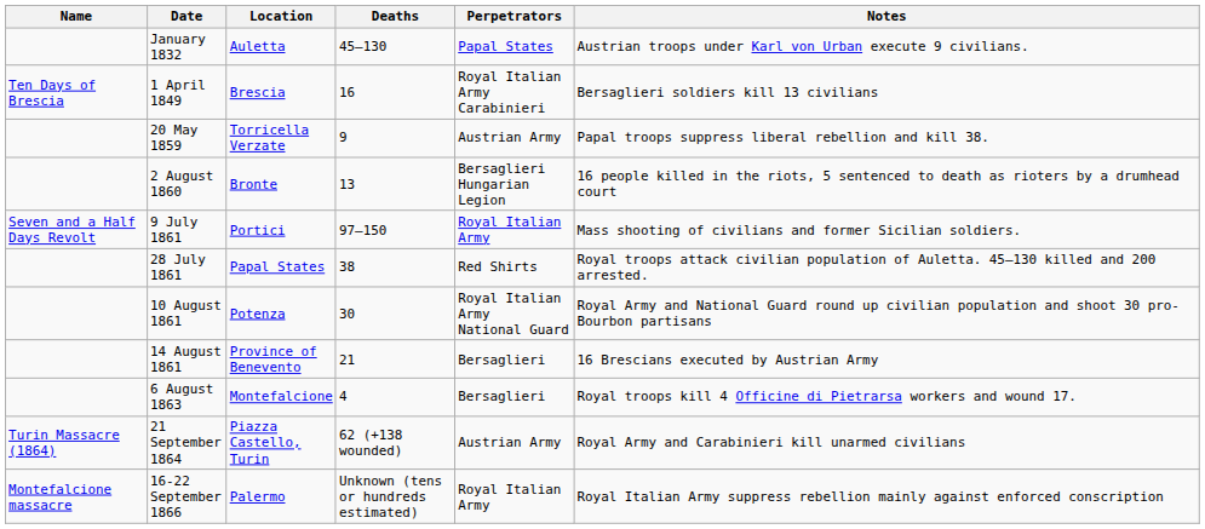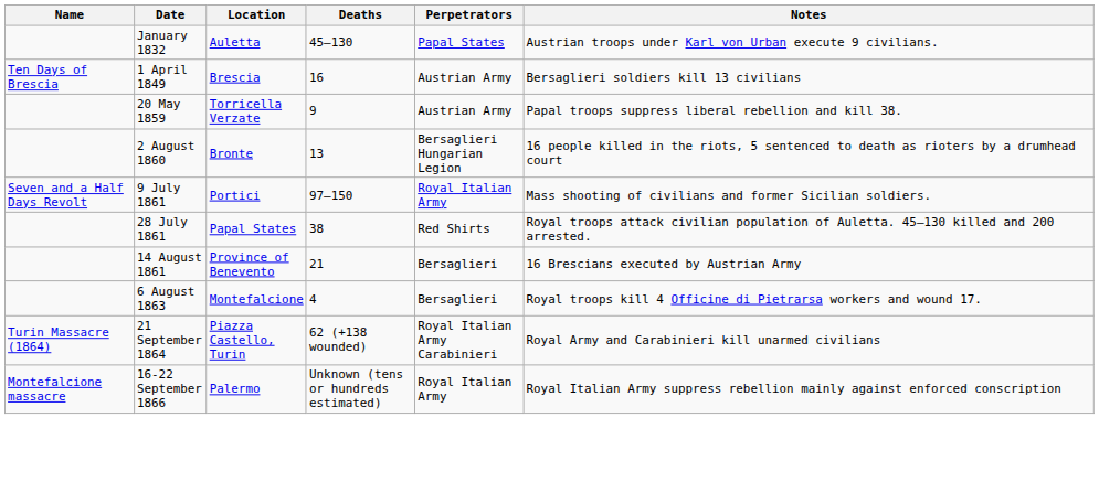1 April 1849 | Perpetrators: Royal Italian Army Carabinieri -> Austrian Army
- row: 10 August 1861 | Potenza | 30 | Royal Italian Army National Guard | Royal Army and National Guard round up civilian population and shoot 30 pro-Bourbon partisans
21 September 1864 | Perpetrators: Austrian Army -> Royal Italian Army Carabinieri
